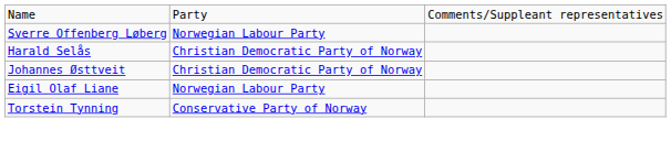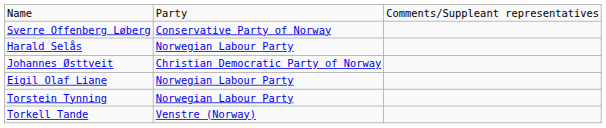Sverre Offenberg Løberg | column 2: Norwegian Labour Party -> Conservative Party of Norway
Harald Selås | column 2: Christian Democratic Party of Norway -> Norwegian Labour Party
Torstein Tynning | column 2: Conservative Party of Norway -> Norwegian Labour Party
+ row: Torkell Tande | Venstre (Norway)
